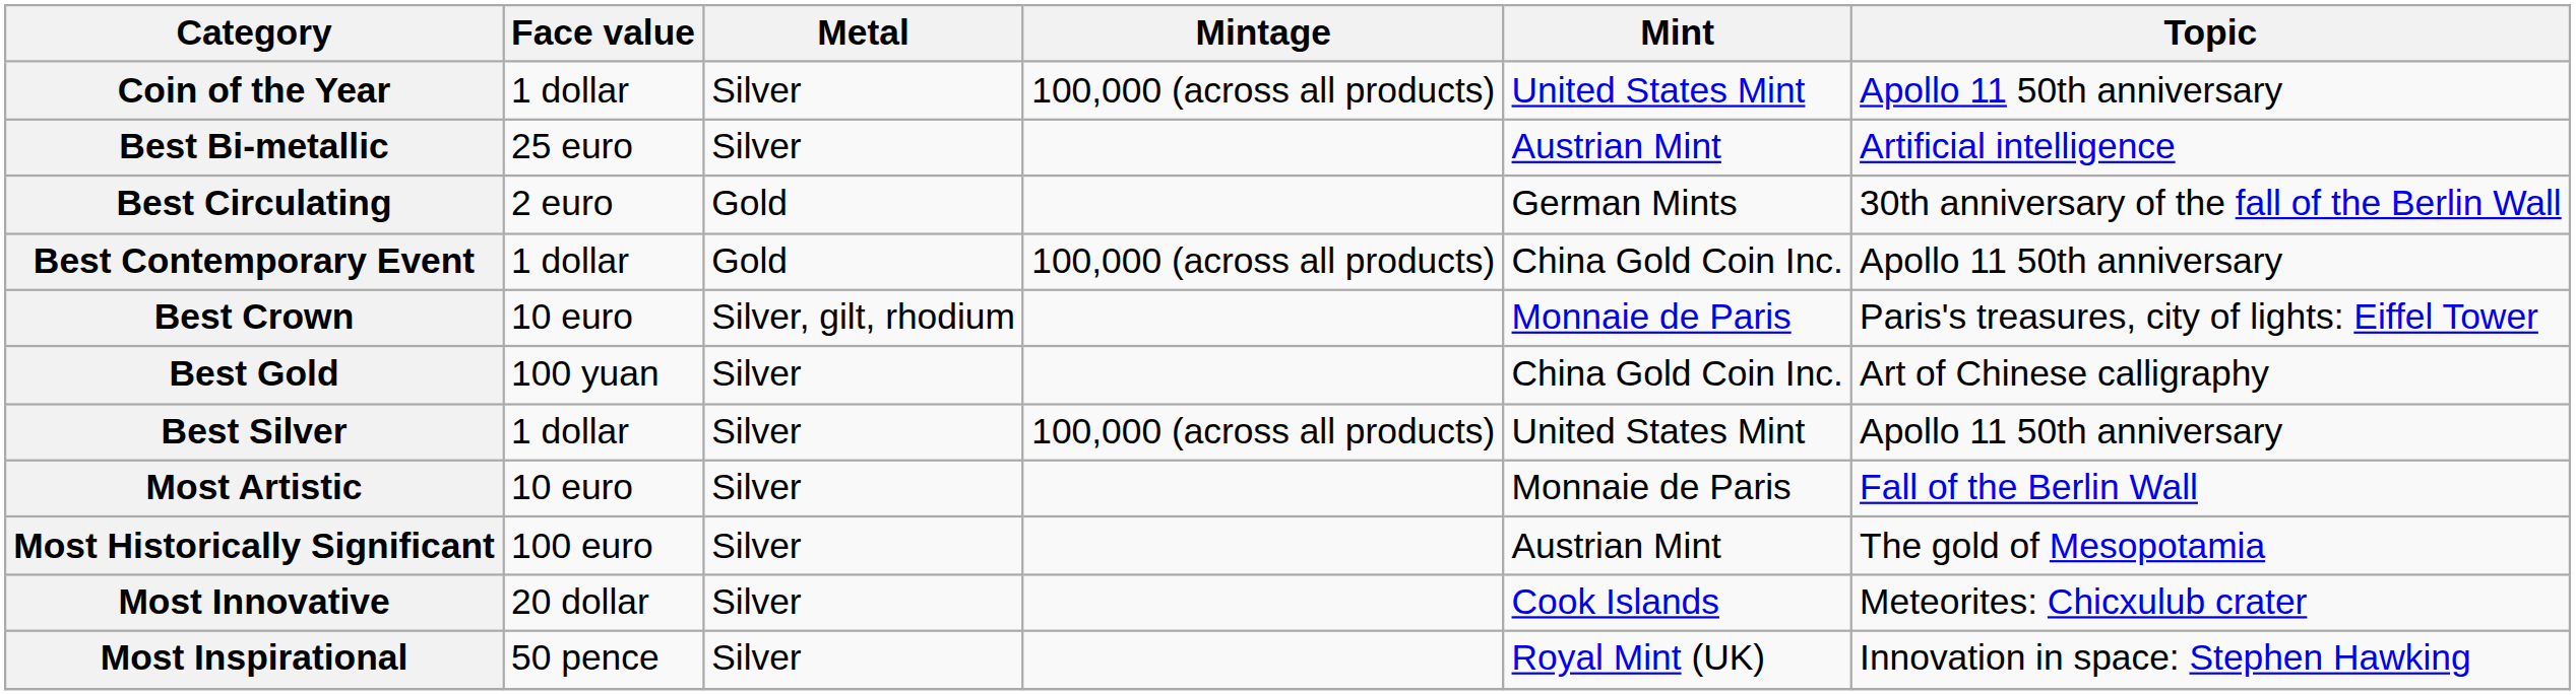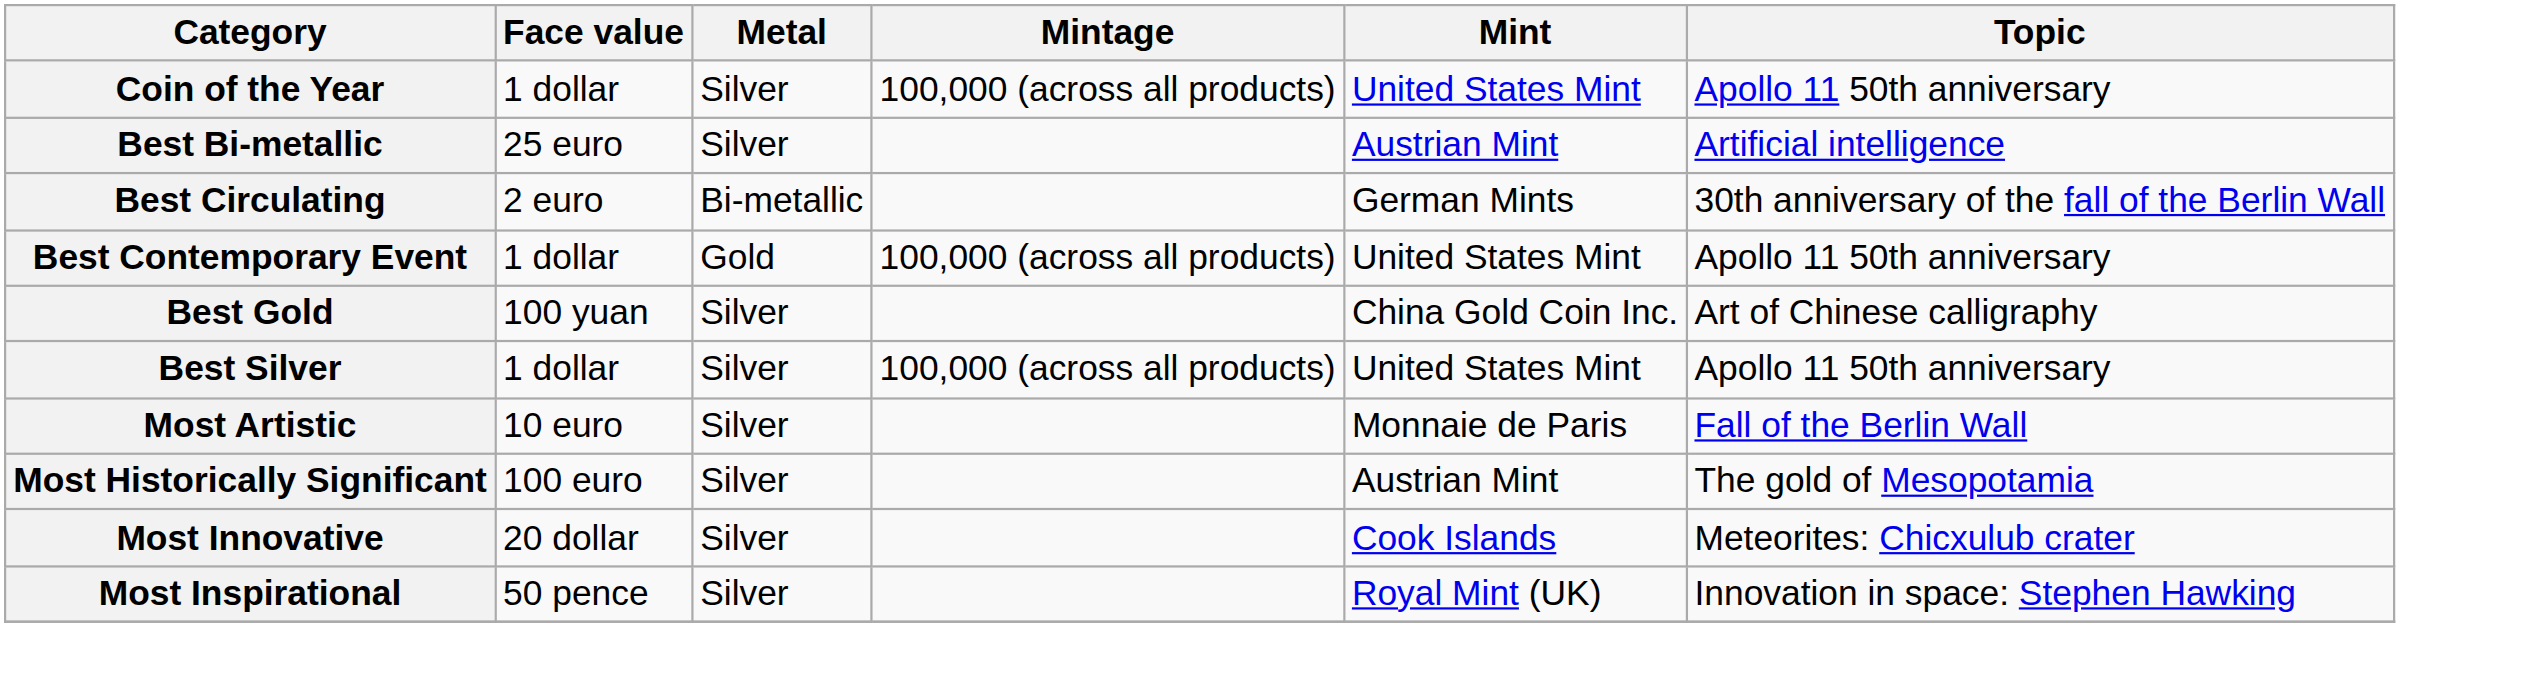Best Circulating | Metal: Gold -> Bi-metallic
Best Contemporary Event | Mint: China Gold Coin Inc. -> United States Mint
- row: Best Crown | 10 euro | Silver, gilt, rhodium | Monnaie de Paris | Paris's treasures, city of lights: Eiffel Tower
